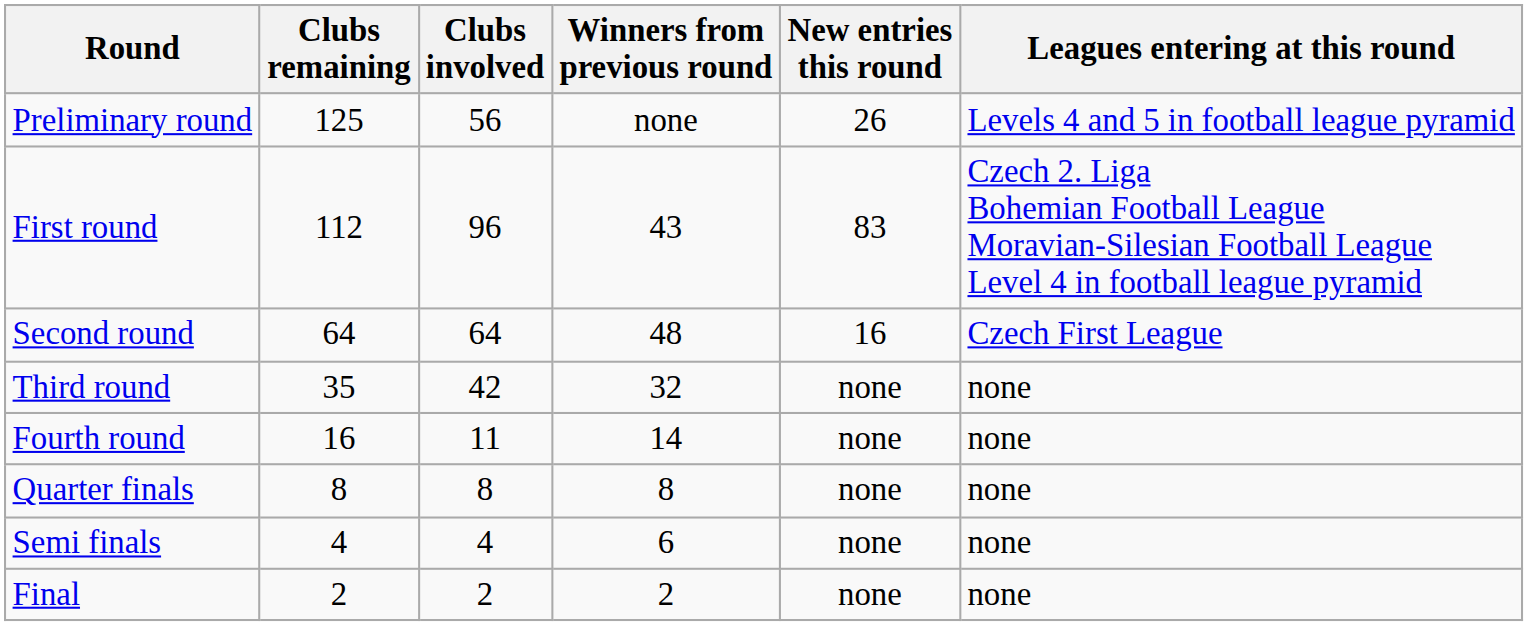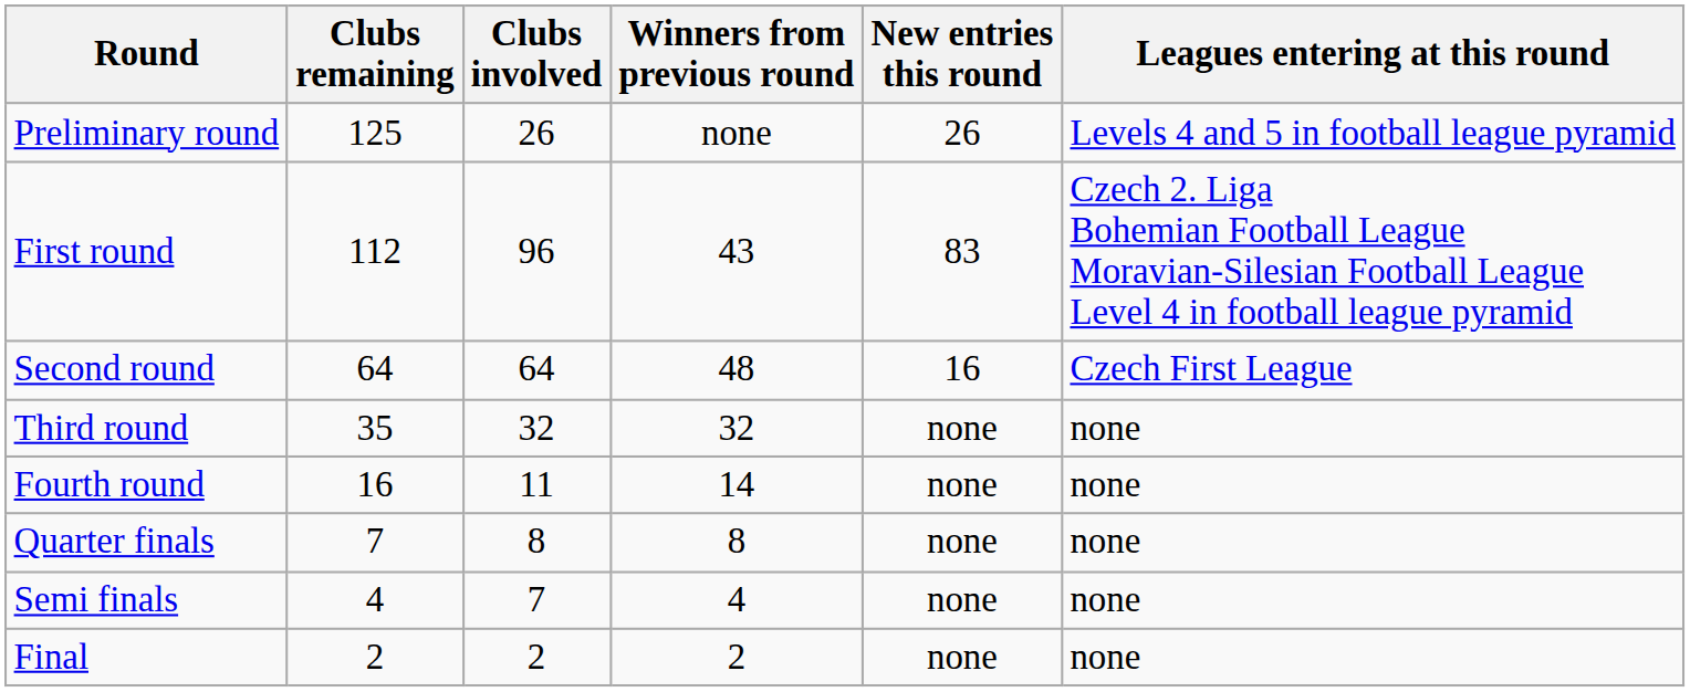Preliminary round | Clubs involved: 56 -> 26
Third round | Clubs involved: 42 -> 32
Quarter finals | Clubs remaining: 8 -> 7
Semi finals | Clubs involved: 4 -> 7
Semi finals | Winners from previous round: 6 -> 4
